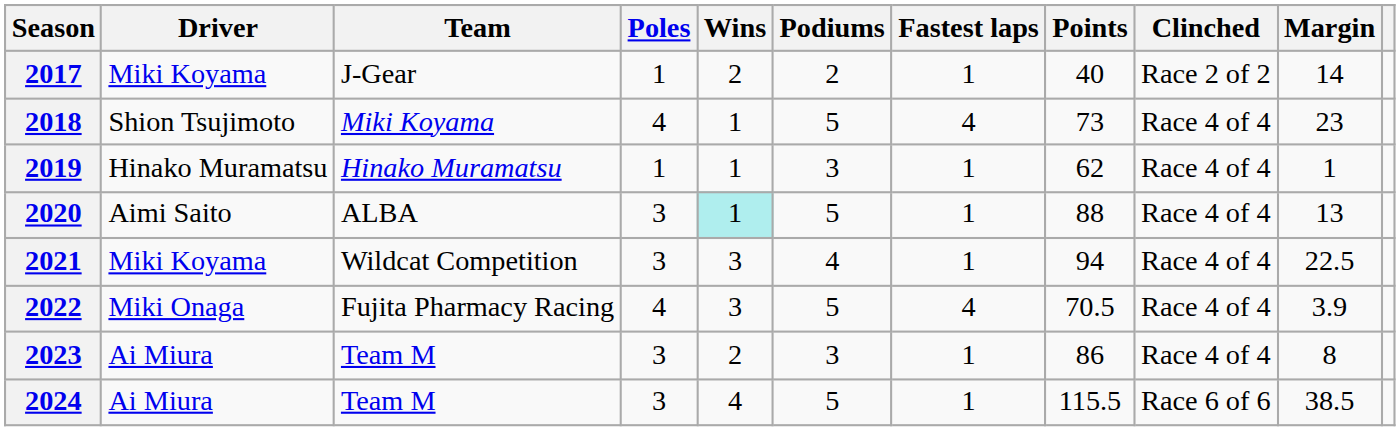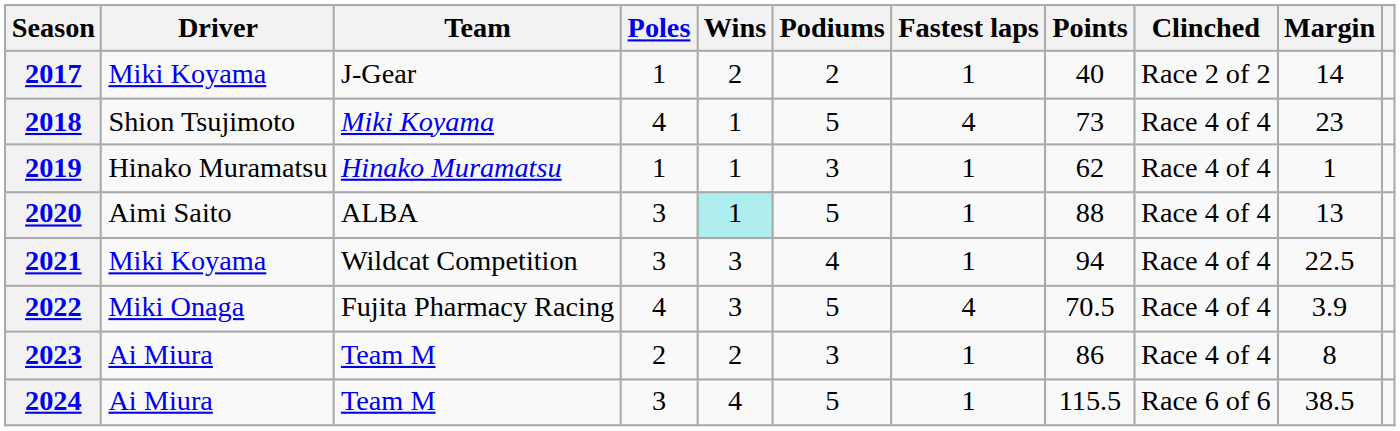2023 | Poles: 3 -> 2
